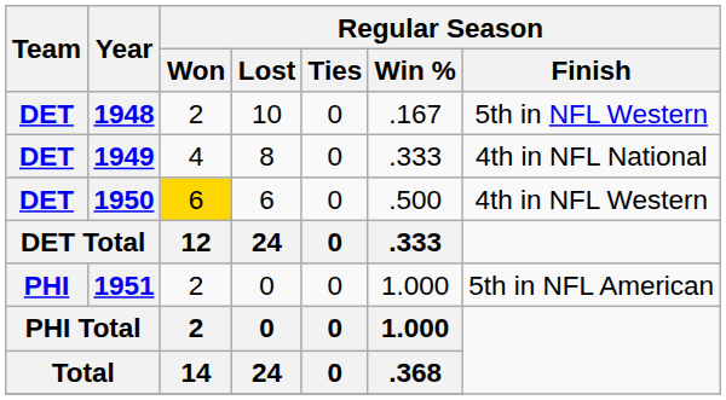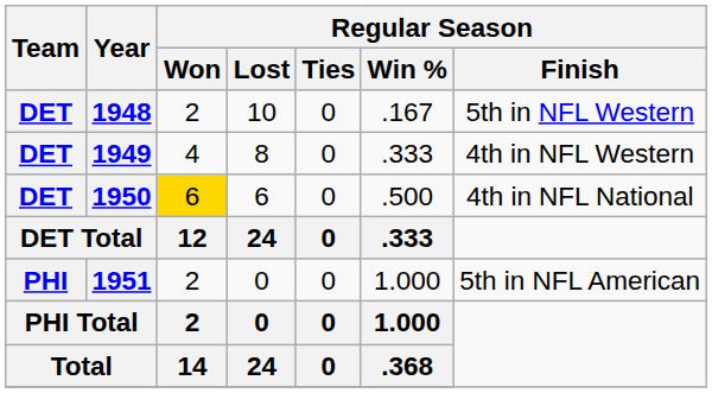1949 | Regular Season / Finish: 4th in NFL National -> 4th in NFL Western
1950 | Regular Season / Finish: 4th in NFL Western -> 4th in NFL National
